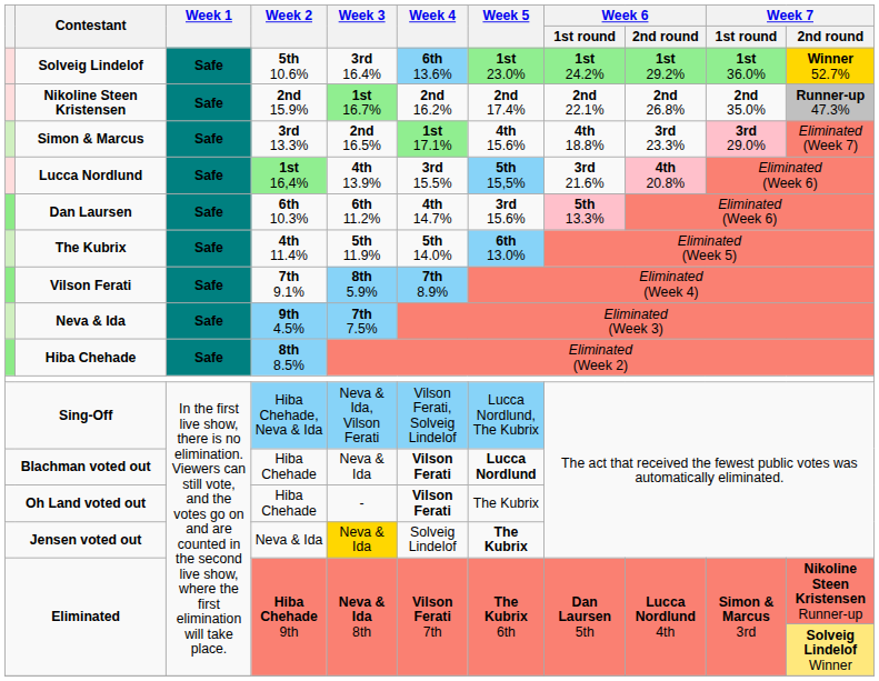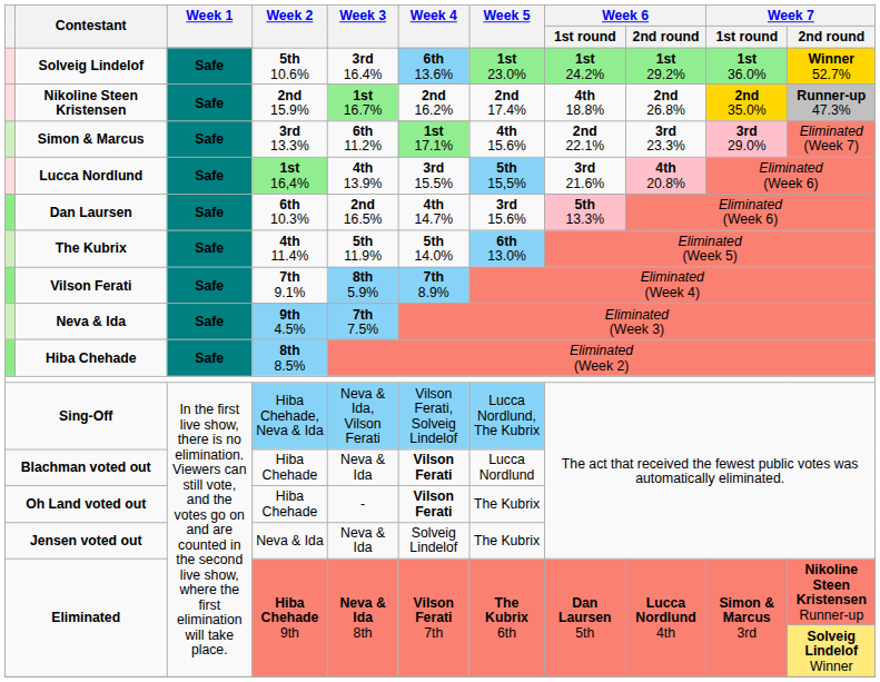Nikoline Steen Kristensen | Week 6 / 1st round: 2nd 22.1% -> 4th 18.8%
Nikoline Steen Kristensen | Week 7 / 1st round: no background -> gold background
Simon & Marcus | Week 3: 2nd 16.5% -> 6th 11.2%
Simon & Marcus | Week 6 / 1st round: 4th 18.8% -> 2nd 22.1%
Dan Laursen | Week 3: 6th 11.2% -> 2nd 16.5%
Blachman voted out | Week 5: bold -> normal
Jensen voted out | Week 3: gold background -> no background
Jensen voted out | Week 5: bold -> normal
